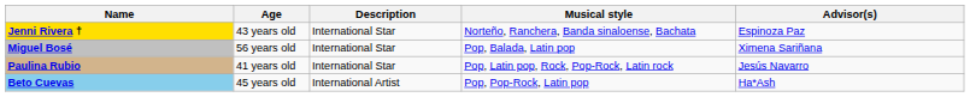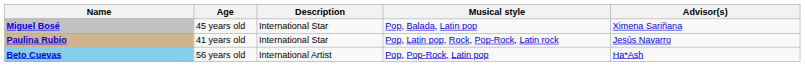- row: Jenni Rivera † | 43 years old | International Star | Norteño, Ranchera, Banda sinaloense, Bachata | Espinoza Paz
Miguel Bosé | Age: 56 years old -> 45 years old
Beto Cuevas | Age: 45 years old -> 56 years old
